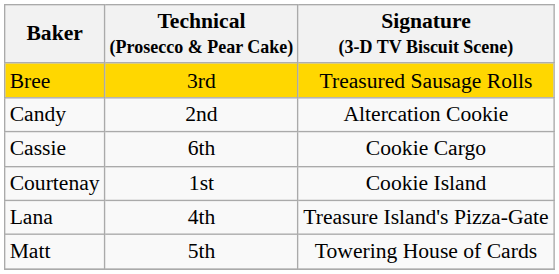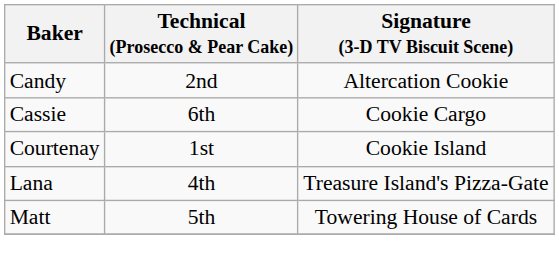- row: Bree | 3rd | Treasured Sausage Rolls
